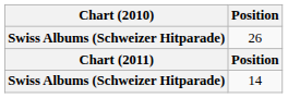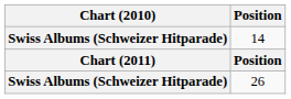rows swapped: 26 <-> 14
